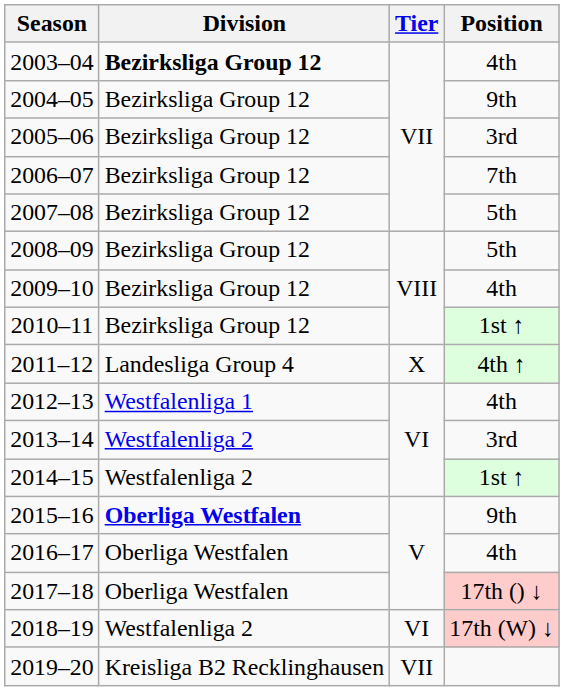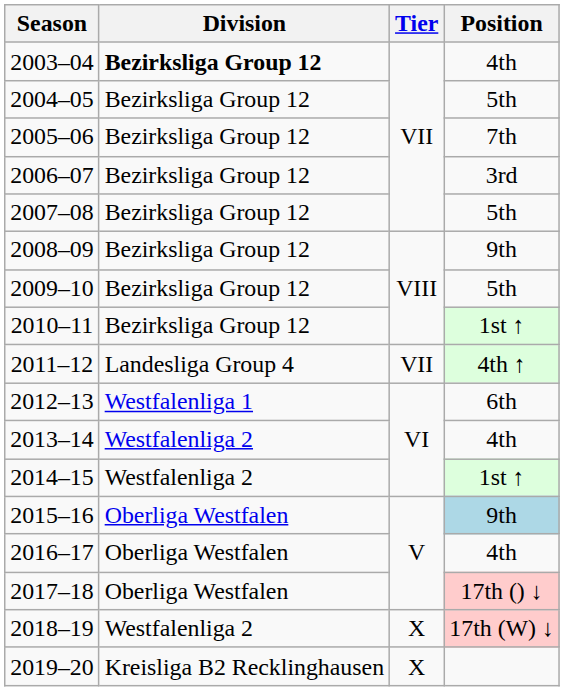2004–05 | Position: 9th -> 5th
2005–06 | Position: 3rd -> 7th
2006–07 | Position: 7th -> 3rd
2008–09 | Position: 5th -> 9th
2009–10 | Position: 4th -> 5th
2011–12 | Tier: X -> VII
2012–13 | Position: 4th -> 6th
2013–14 | Position: 3rd -> 4th
2015–16 | Division: bold -> normal
2015–16 | Position: no background -> lightblue background
2018–19 | Tier: VI -> X
2019–20 | Tier: VII -> X
